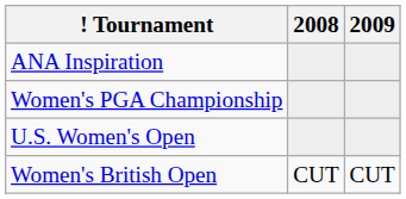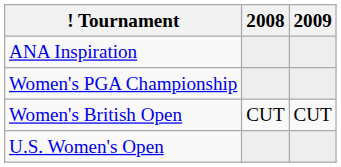rows swapped: U.S. Women's Open <-> Women's British Open
